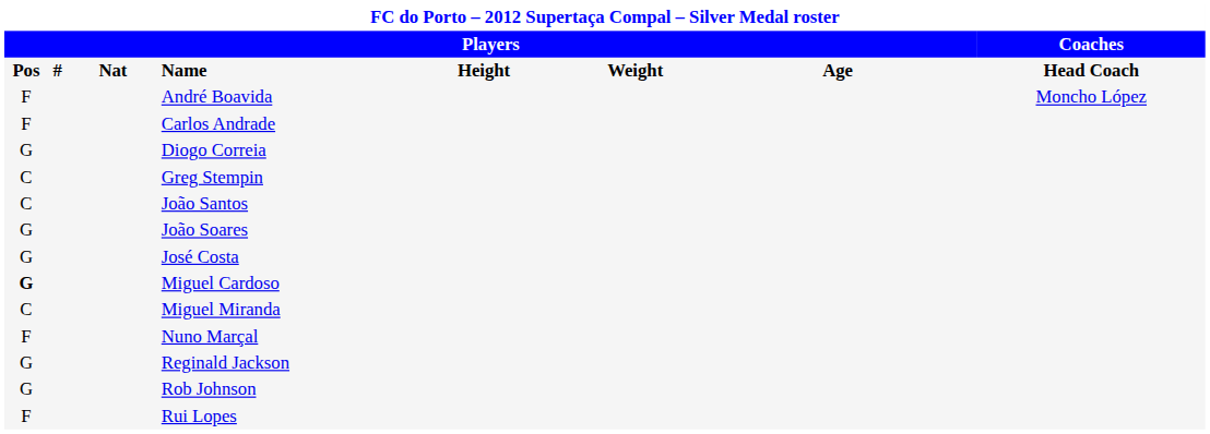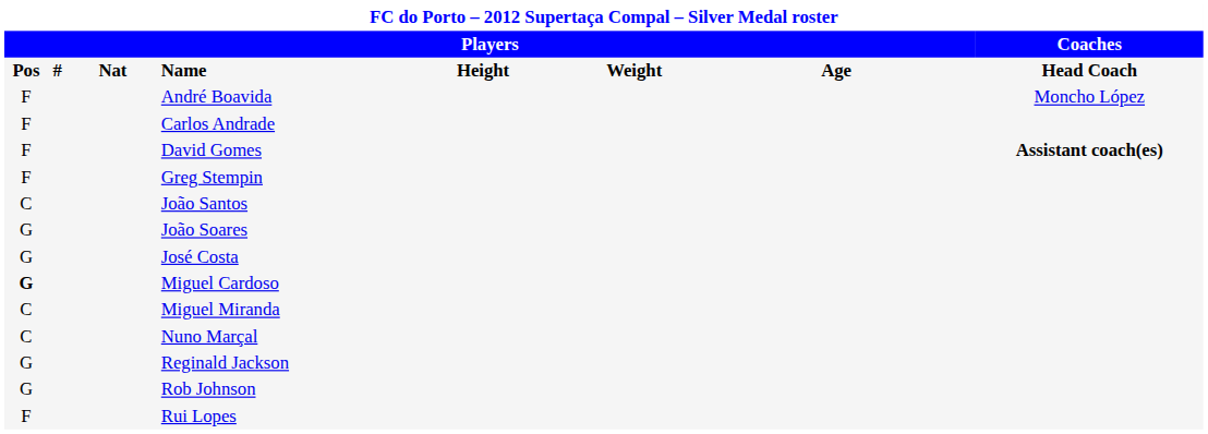+ row: F | David Gomes | Assistant coach(es)
- row: G | Diogo Correia
Greg Stempin | column 1: C -> F
Nuno Marçal | column 1: F -> C
